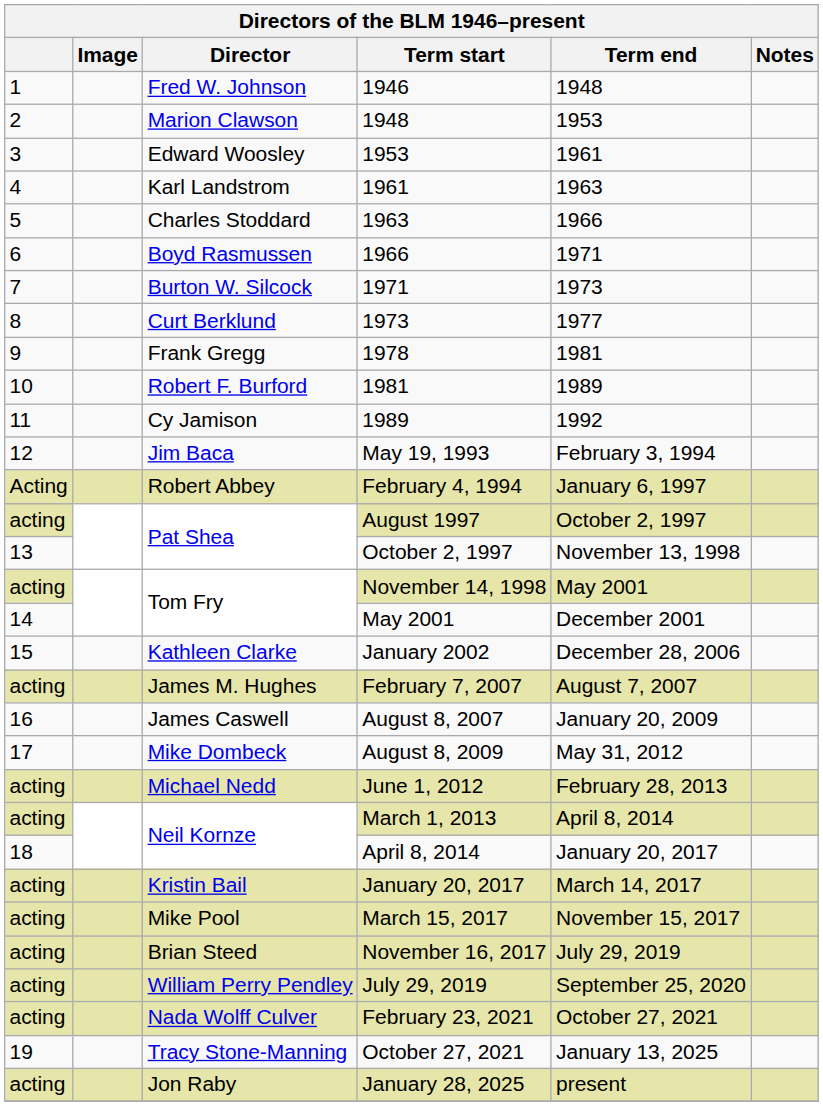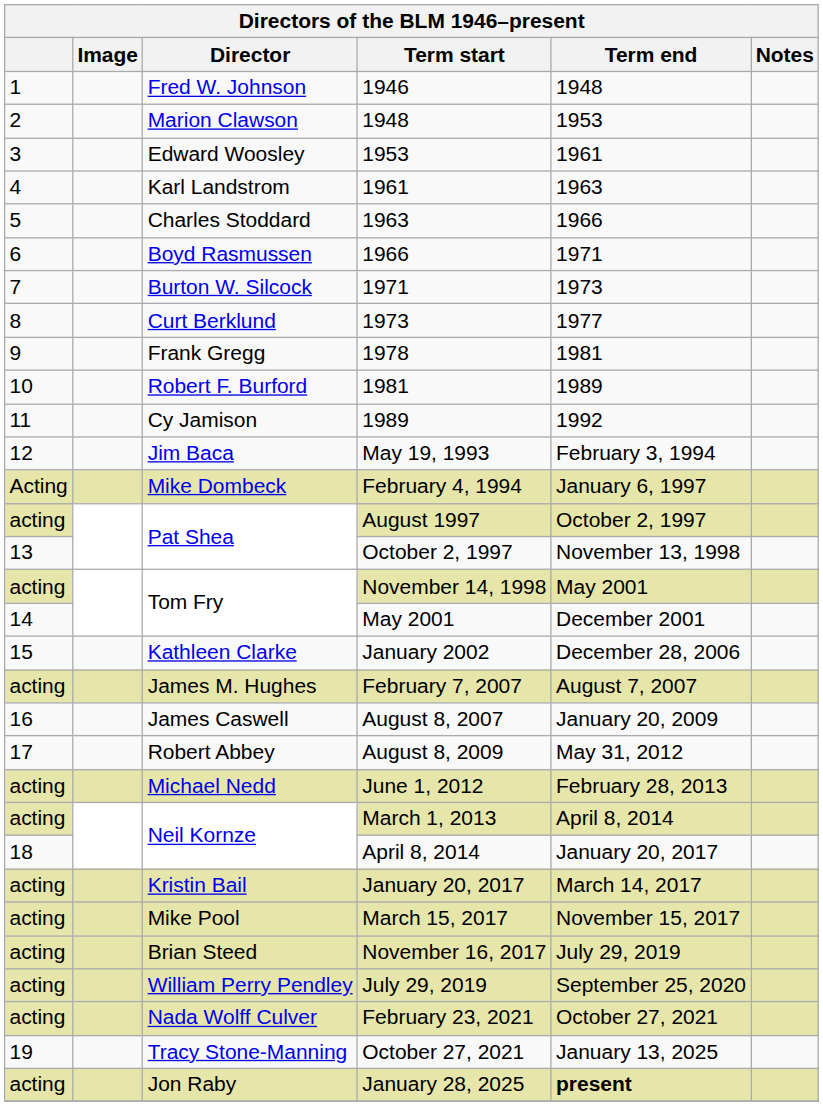February 4, 1994 | Director: Robert Abbey -> Mike Dombeck
August 8, 2009 | Director: Mike Dombeck -> Robert Abbey
January 28, 2025 | Term end: normal -> bold
